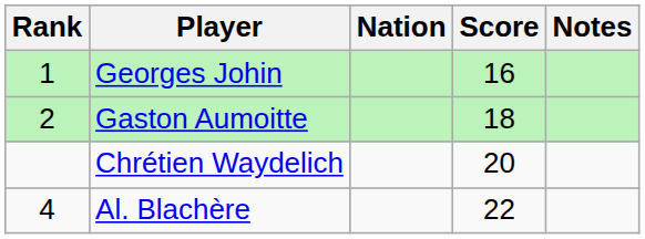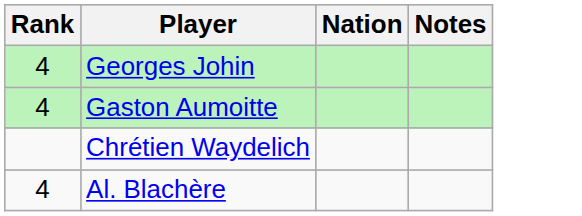- column: Score | 16 | 18 | 20 | 22
Georges Johin | Rank: 1 -> 4
Gaston Aumoitte | Rank: 2 -> 4
